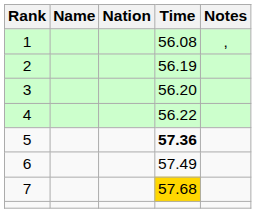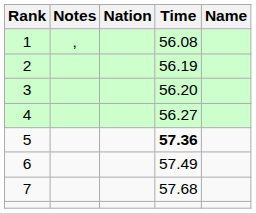columns swapped: Name <-> Notes
4 | Time: 56.22 -> 56.27
7 | Time: gold background -> no background
